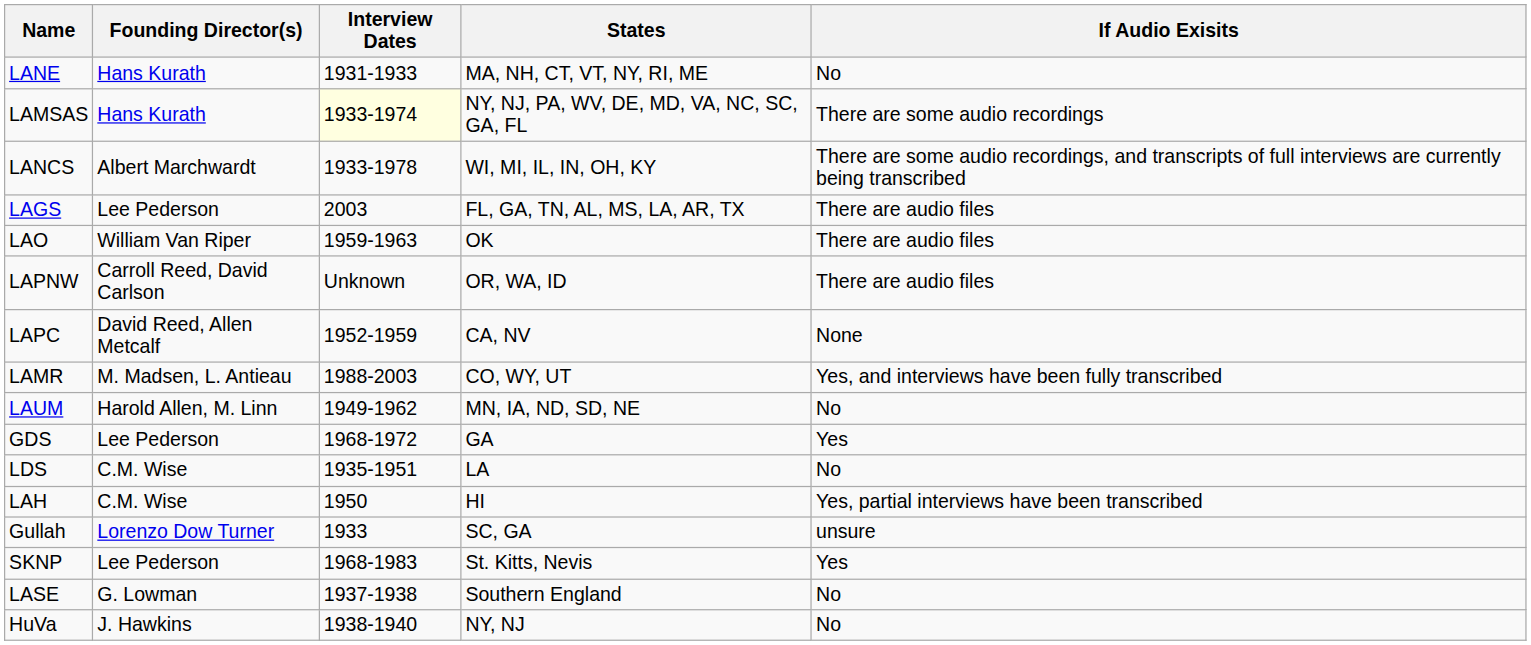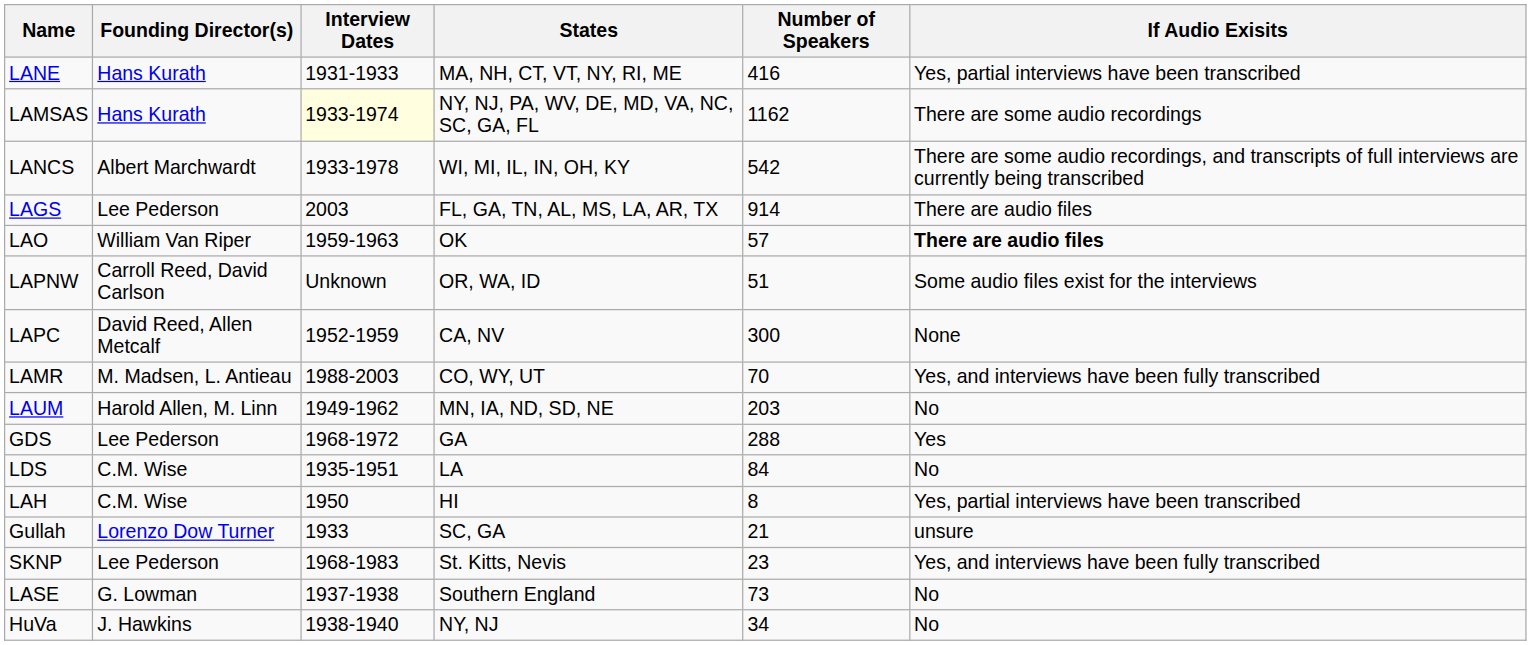+ column: Number of Speakers | 416 | 1162 | 542 | 914 | 57 | 51 | 300 | 70 | 203 | 288 | 84 | 8 | 21 | 23 | 73 | 34
LANE | If Audio Exisits: No -> Yes, partial interviews have been transcribed
LAO | If Audio Exisits: normal -> bold
LAPNW | If Audio Exisits: There are audio files -> Some audio files exist for the interviews
SKNP | If Audio Exisits: Yes -> Yes, and interviews have been fully transcribed
